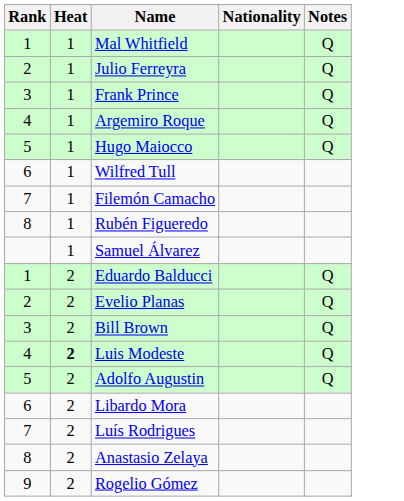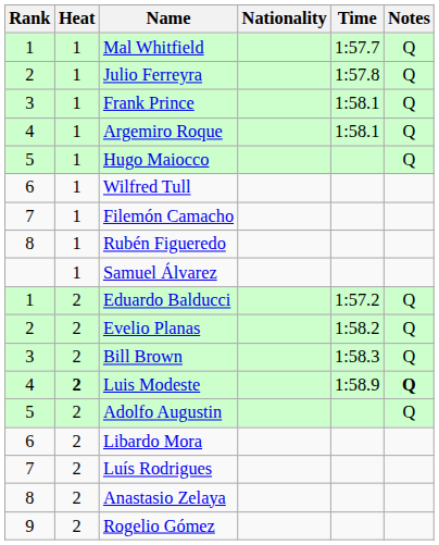+ column: Time | 1:57.7 | 1:57.8 | 1:58.1 | 1:58.1 | 1:57.2 | 1:58.2 | 1:58.3 | 1:58.9
Luis Modeste | Notes: normal -> bold
